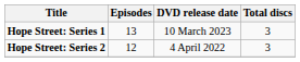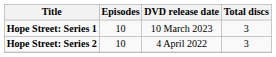Hope Street: Series 1 | Episodes: 13 -> 10
Hope Street: Series 2 | Episodes: 12 -> 10
